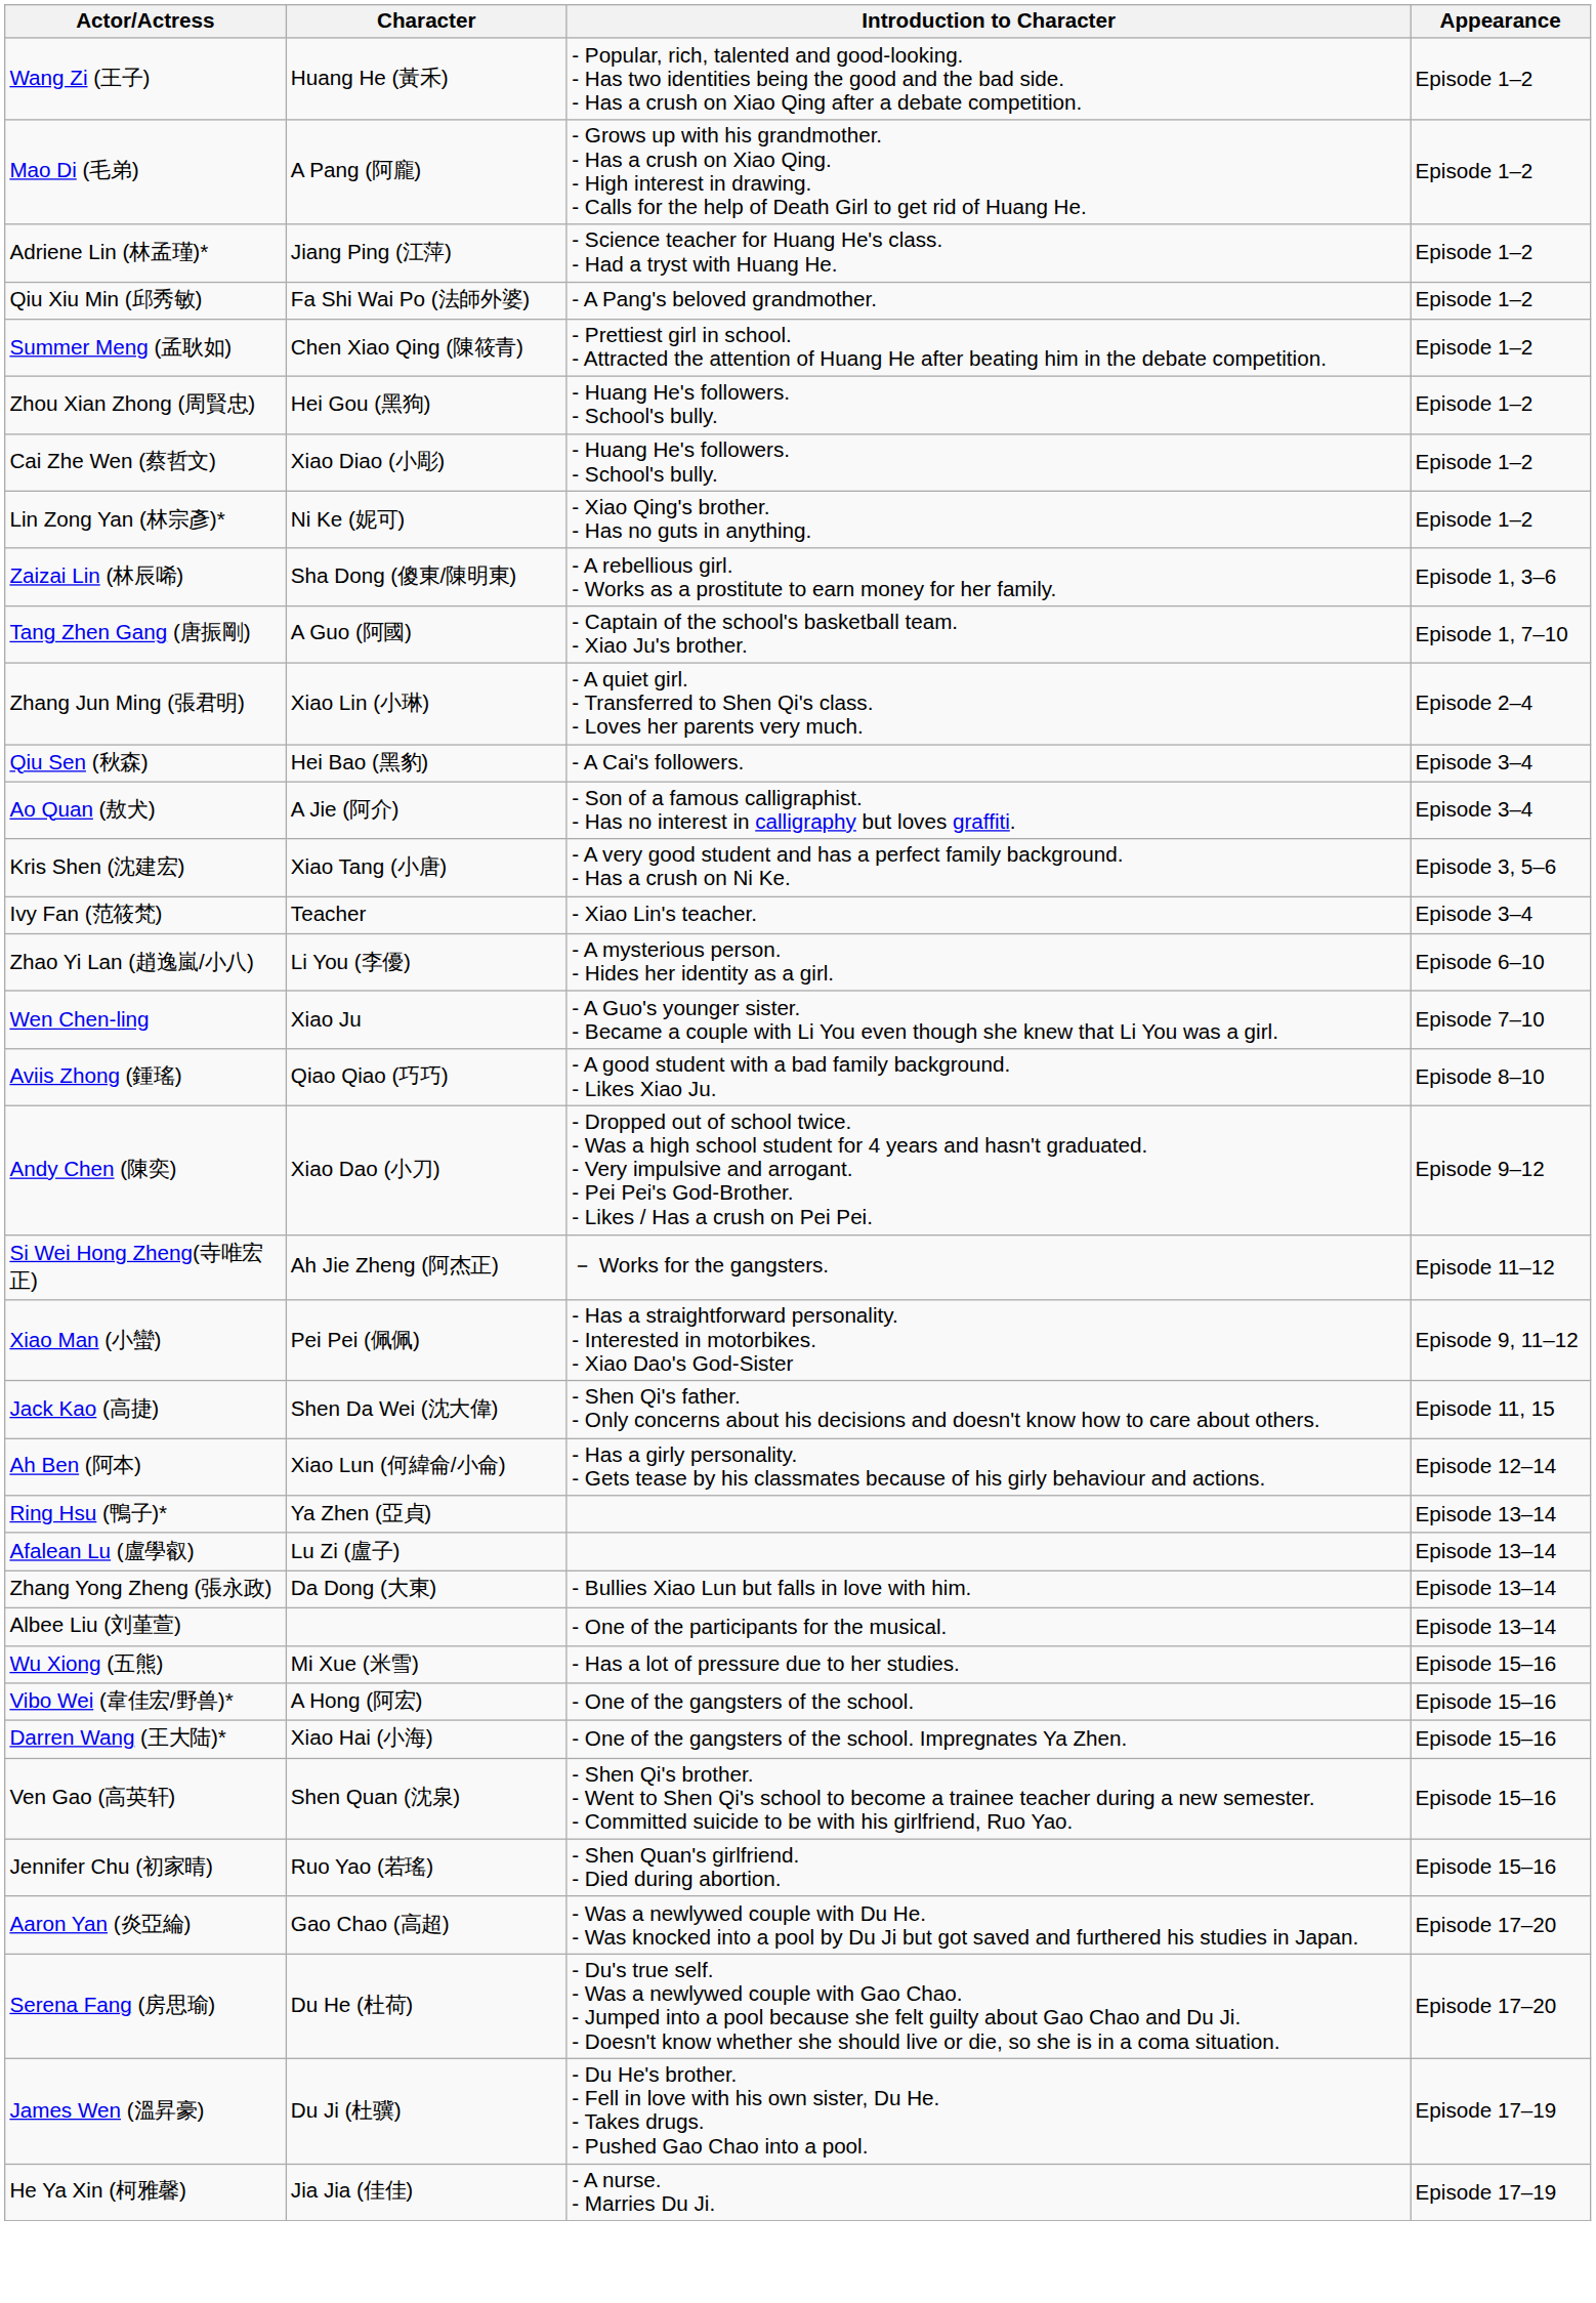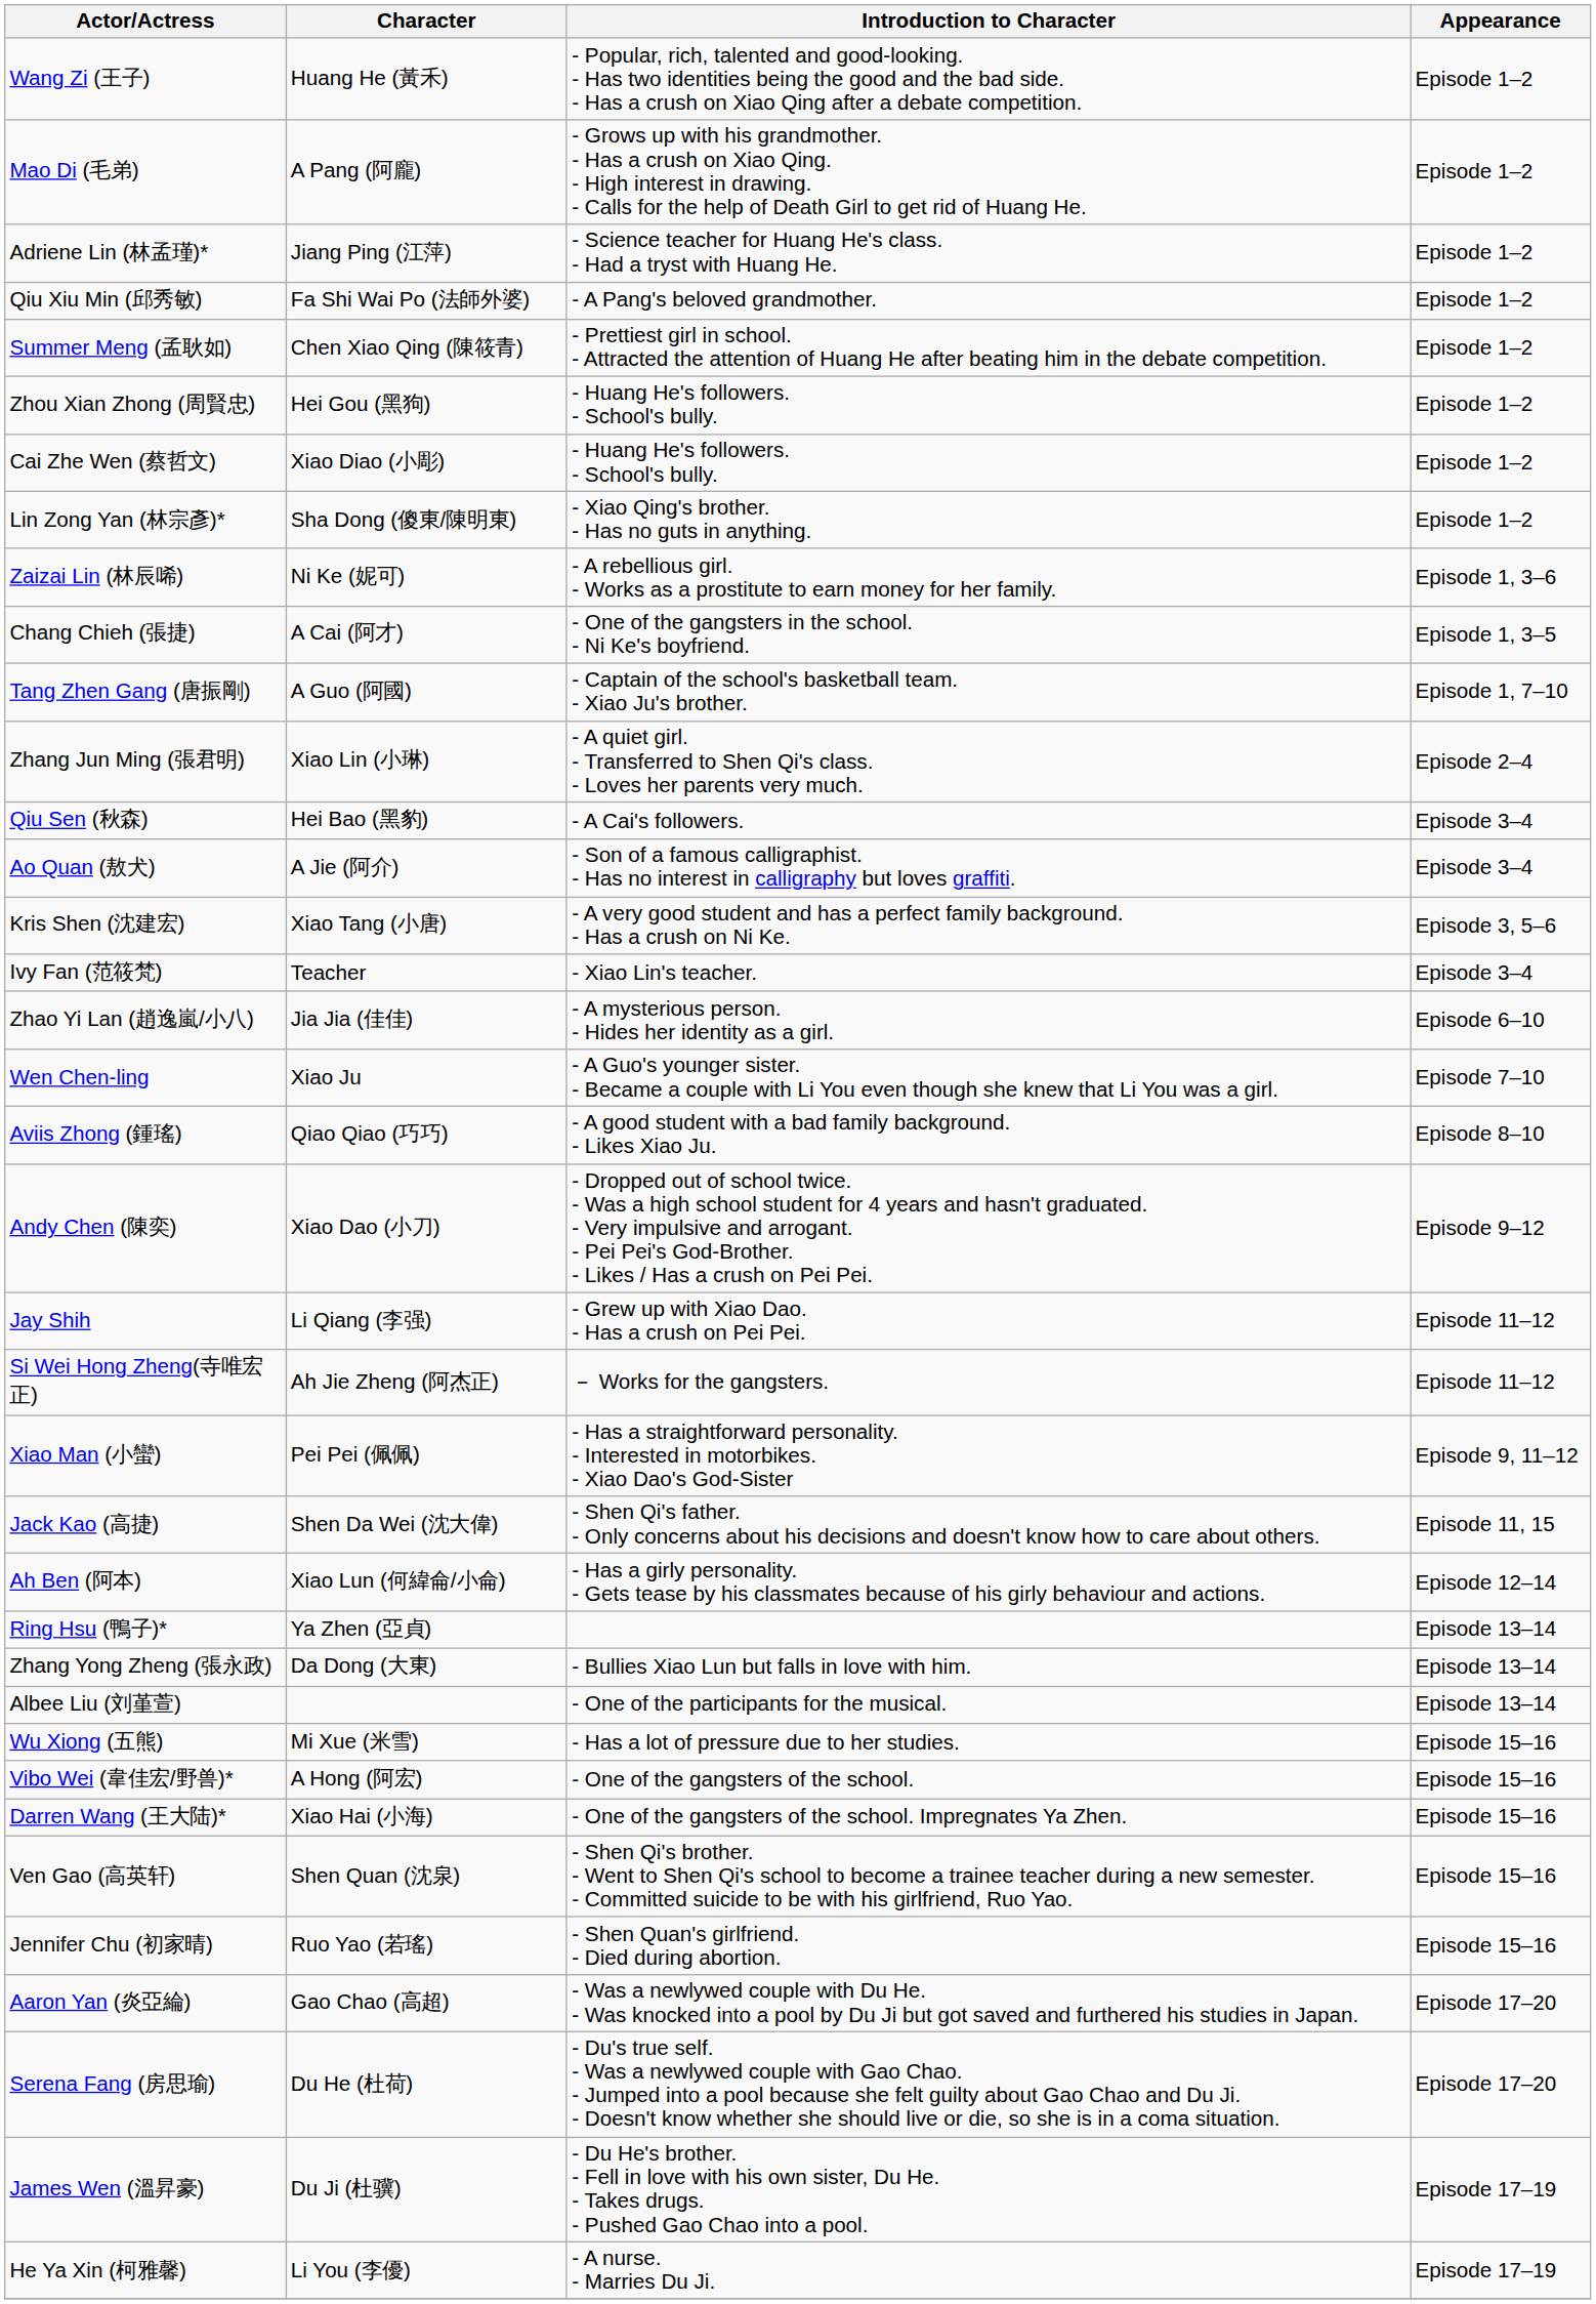Lin Zong Yan (林宗彥)* | Character: Ni Ke (妮可) -> Sha Dong (傻東/陳明東)
Zaizai Lin (林辰唏) | Character: Sha Dong (傻東/陳明東) -> Ni Ke (妮可)
+ row: Chang Chieh (張捷) | A Cai (阿才) | - One of the gangsters in the school. - Ni Ke's boyfriend. | Episode 1, 3–5
Zhao Yi Lan (趙逸嵐/小八) | Character: Li You (李優) -> Jia Jia (佳佳)
+ row: Jay Shih | Li Qiang (李强) | - Grew up with Xiao Dao. - Has a crush on Pei Pei. | Episode 11–12
- row: Afalean Lu (盧學叡) | Lu Zi (盧子) | Episode 13–14
He Ya Xin (柯雅馨) | Character: Jia Jia (佳佳) -> Li You (李優)
